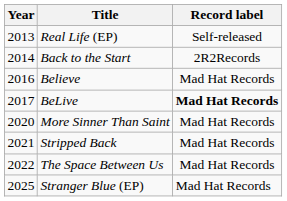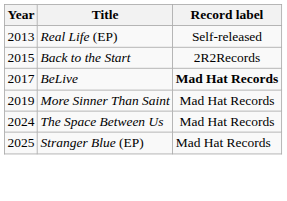Back to the Start | Year: 2014 -> 2015
- row: 2016 | Believe | Mad Hat Records
More Sinner Than Saint | Year: 2020 -> 2019
- row: 2021 | Stripped Back | Mad Hat Records
The Space Between Us | Year: 2022 -> 2024
